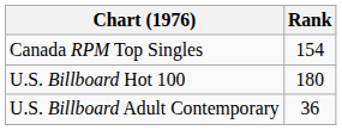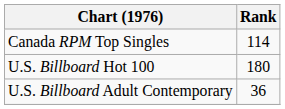Canada RPM Top Singles | Rank: 154 -> 114
